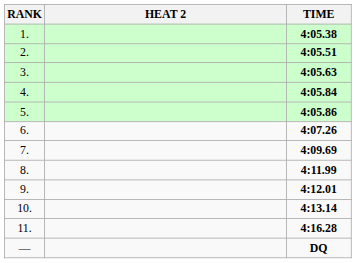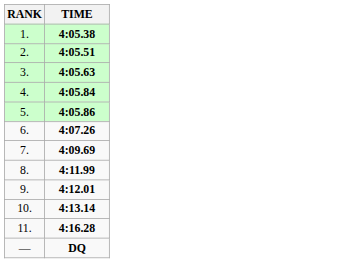- column: HEAT 2
